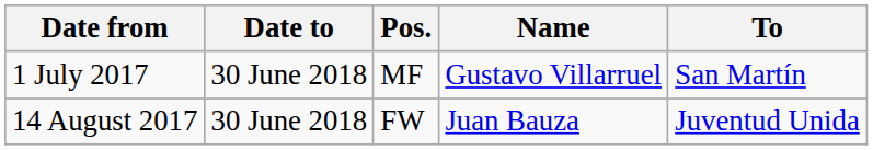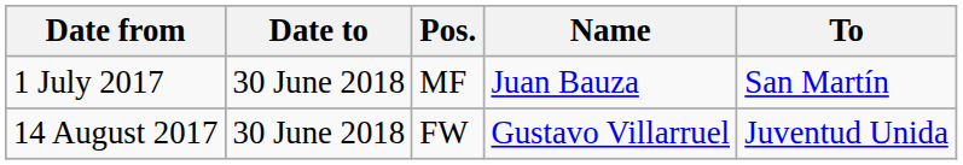1 July 2017 | Name: Gustavo Villarruel -> Juan Bauza
14 August 2017 | Name: Juan Bauza -> Gustavo Villarruel
